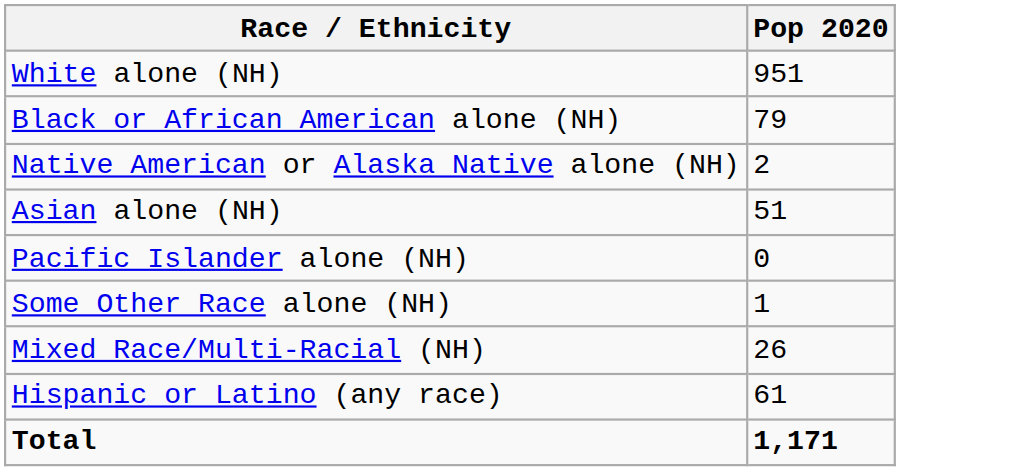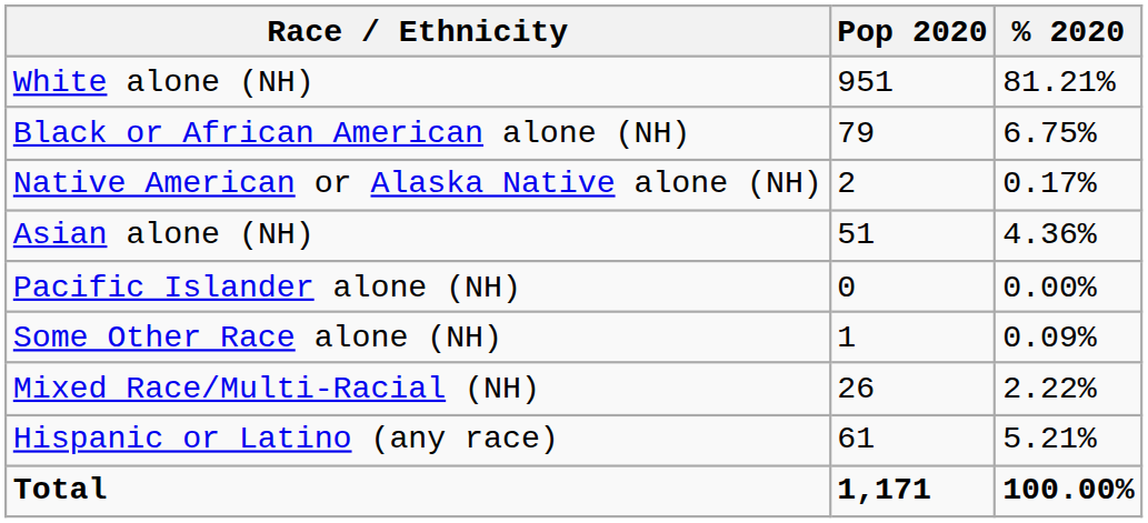+ column: % 2020 | 81.21% | 6.75% | 0.17% | 4.36% | 0.00% | 0.09% | 2.22% | 5.21% | 100.00%
